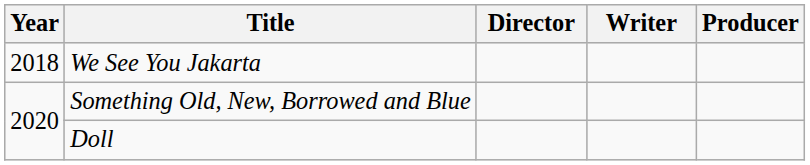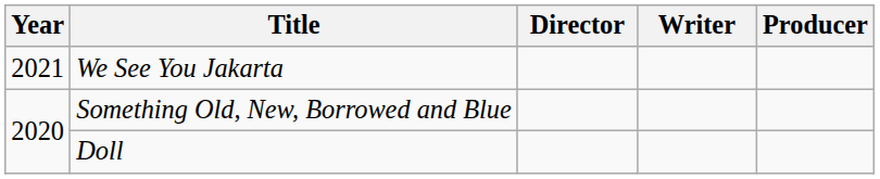We See You Jakarta | Year: 2018 -> 2021
